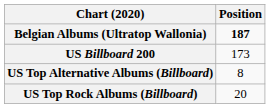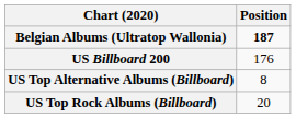US Billboard 200 | Position: 173 -> 176
